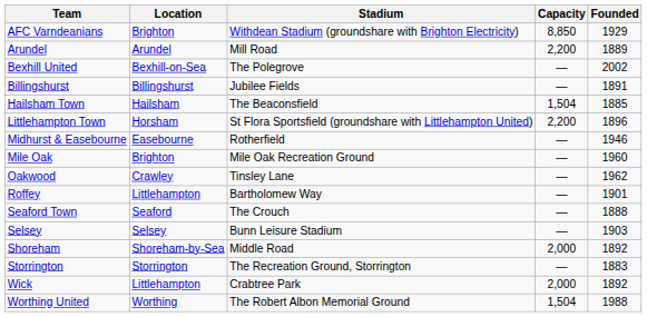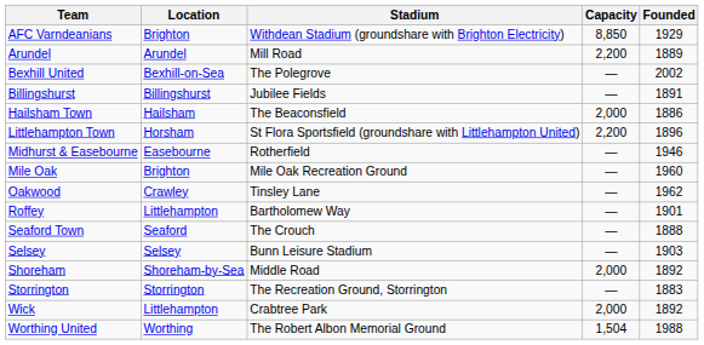Hailsham Town | Capacity: 1,504 -> 2,000
Hailsham Town | Founded: 1885 -> 1886
